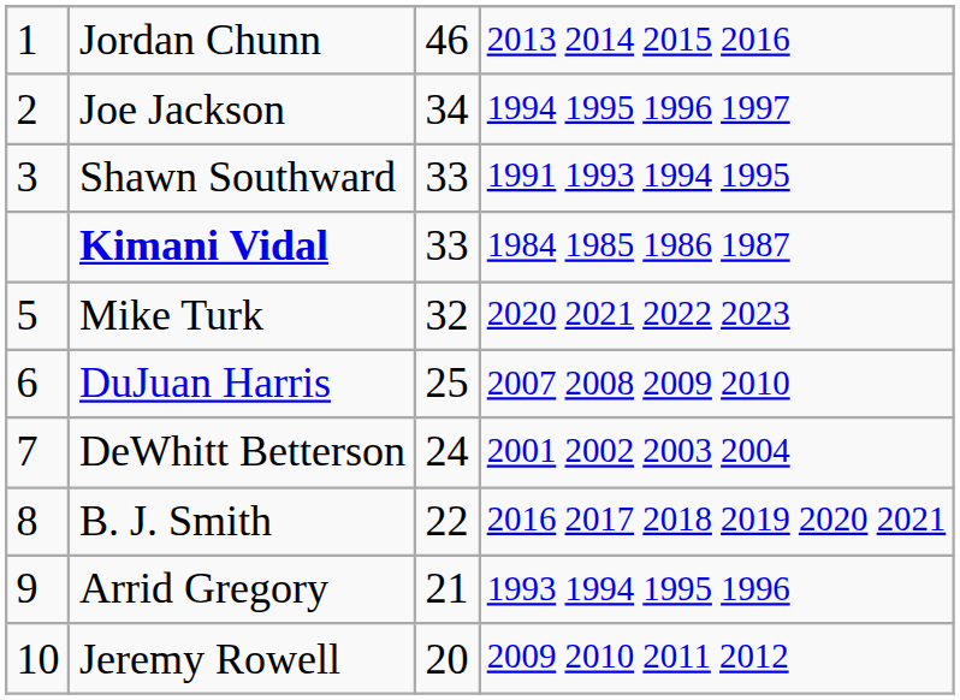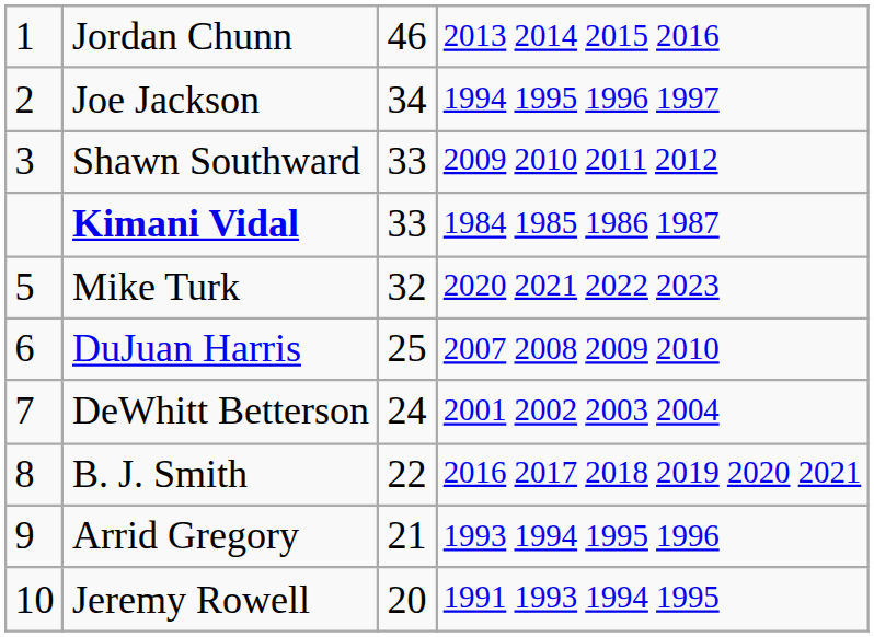Shawn Southward | column 4: 1991 1993 1994 1995 -> 2009 2010 2011 2012
Jeremy Rowell | column 4: 2009 2010 2011 2012 -> 1991 1993 1994 1995
